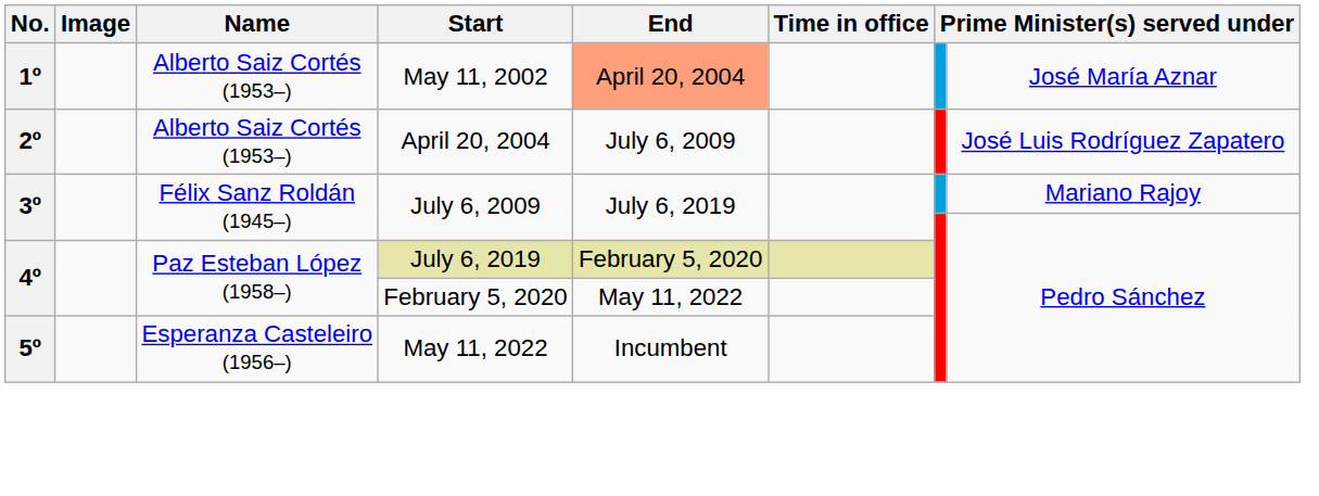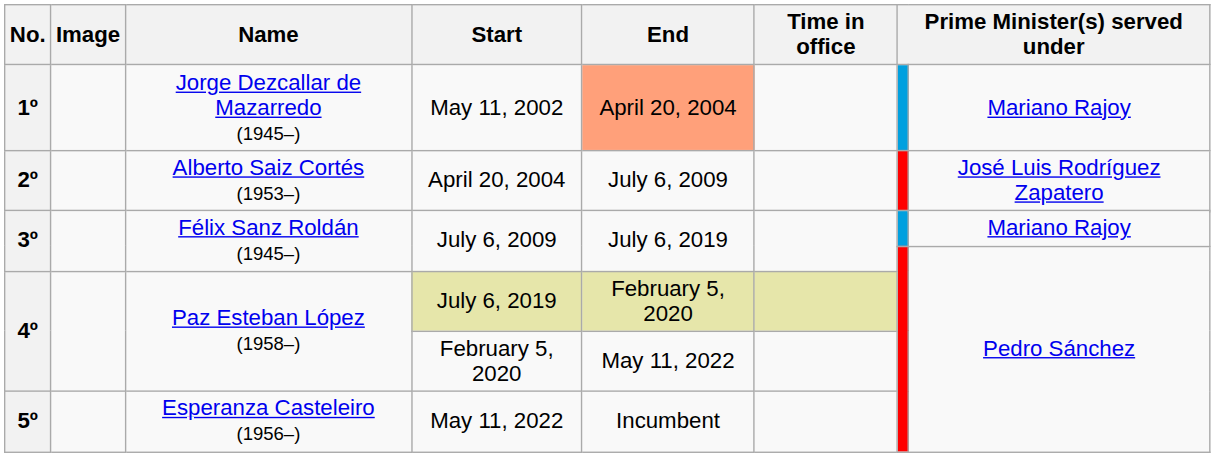May 11, 2002 | Name: Alberto Saiz Cortés (1953–) -> Jorge Dezcallar de Mazarredo (1945–)
May 11, 2002 | column 8: José María Aznar -> Mariano Rajoy
